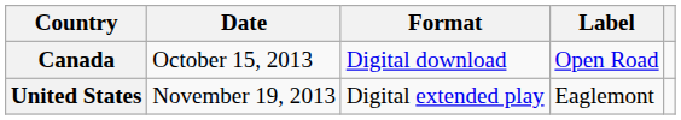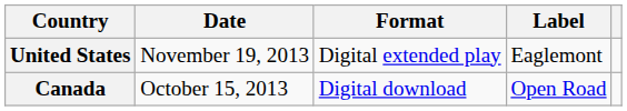rows swapped: Canada <-> United States
